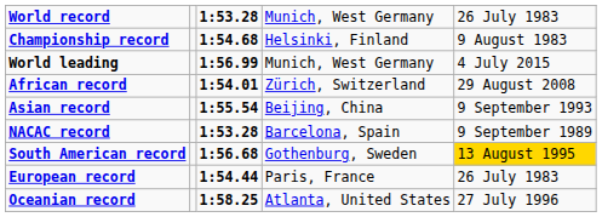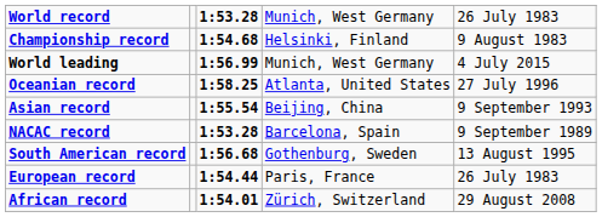rows swapped: African record <-> Oceanian record
South American record | column 5: gold background -> no background
